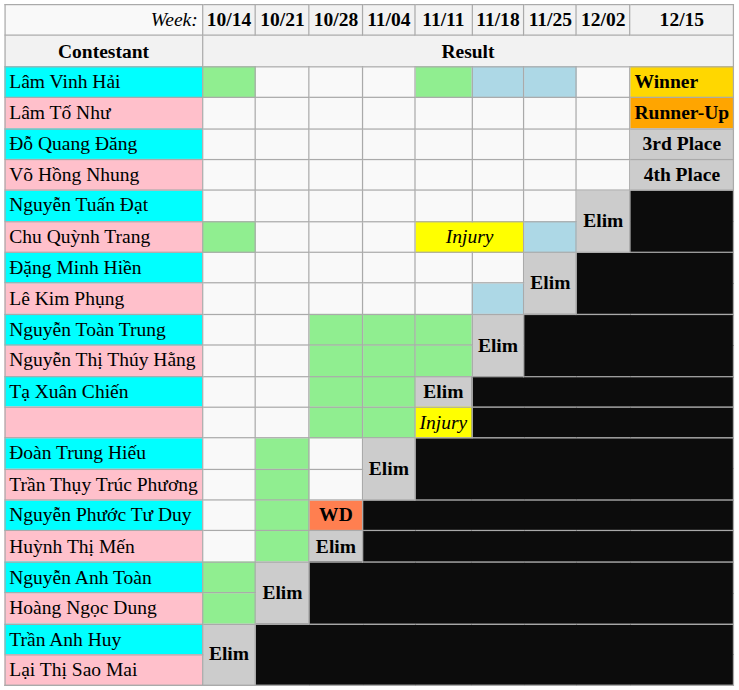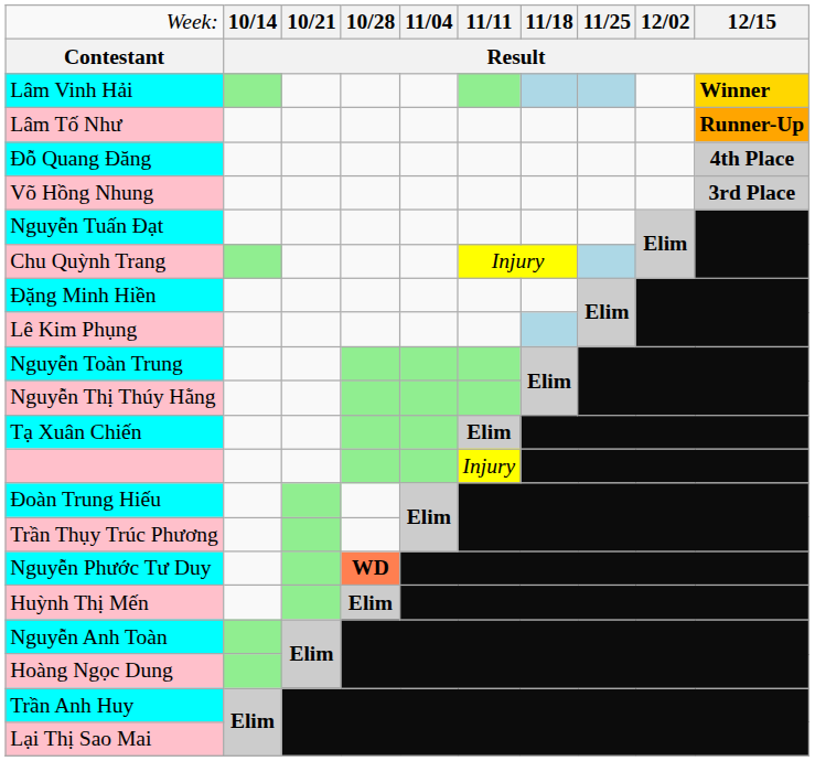Đỗ Quang Đăng | column 10: 3rd Place -> 4th Place
Võ Hồng Nhung | column 10: 4th Place -> 3rd Place
